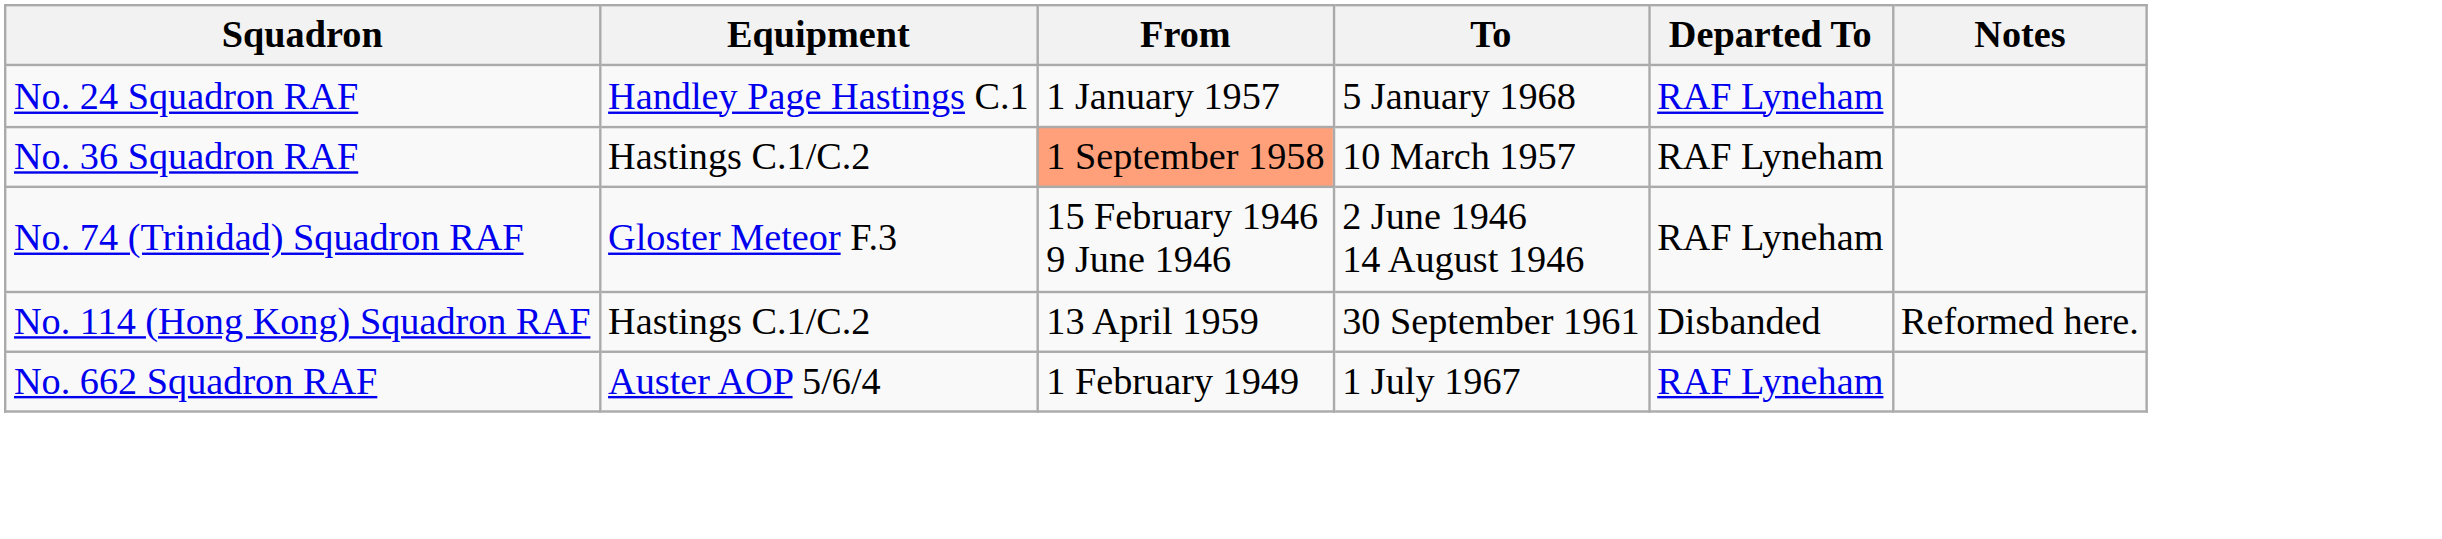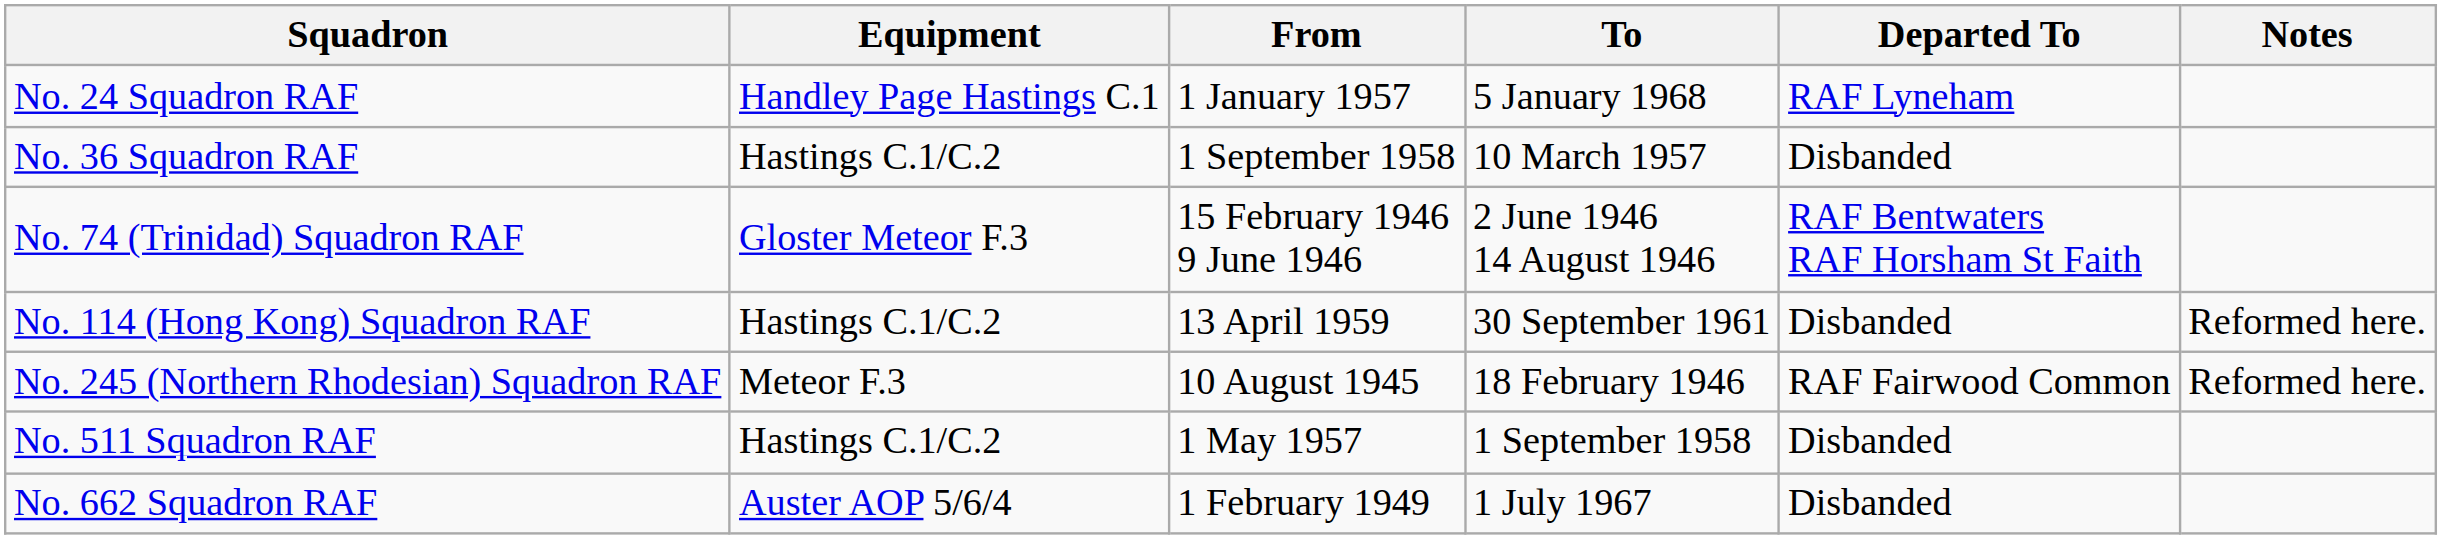No. 36 Squadron RAF | From: lightsalmon background -> no background
No. 36 Squadron RAF | Departed To: RAF Lyneham -> Disbanded
No. 74 (Trinidad) Squadron RAF | Departed To: RAF Lyneham -> RAF Bentwaters RAF Horsham St Faith
+ row: No. 245 (Northern Rhodesian) Squadron RAF | Meteor F.3 | 10 August 1945 | 18 February 1946 | RAF Fairwood Common | Reformed here.
+ row: No. 511 Squadron RAF | Hastings C.1/C.2 | 1 May 1957 | 1 September 1958 | Disbanded
No. 662 Squadron RAF | Departed To: RAF Lyneham -> Disbanded
